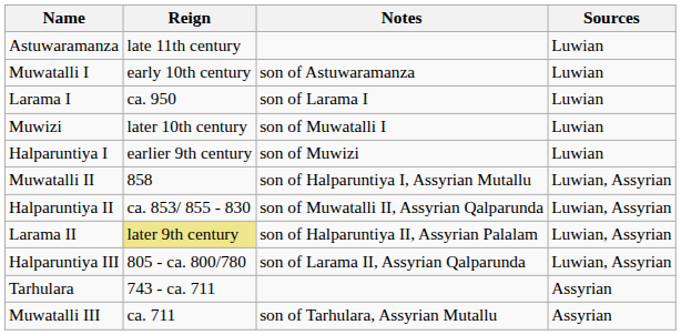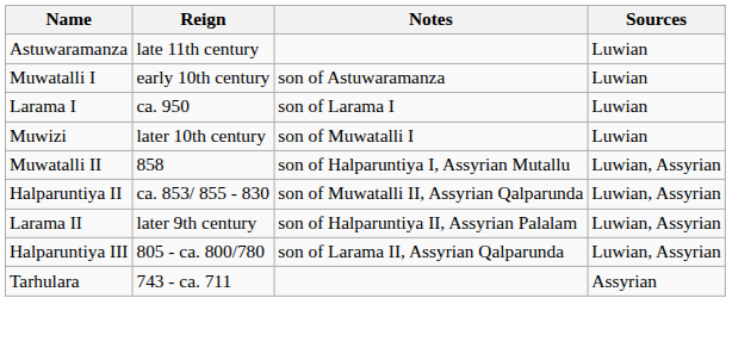- row: Halparuntiya I | earlier 9th century | son of Muwizi | Luwian
Larama II | Reign: khaki background -> no background
- row: Muwatalli III | ca. 711 | son of Tarhulara, Assyrian Mutallu | Assyrian
